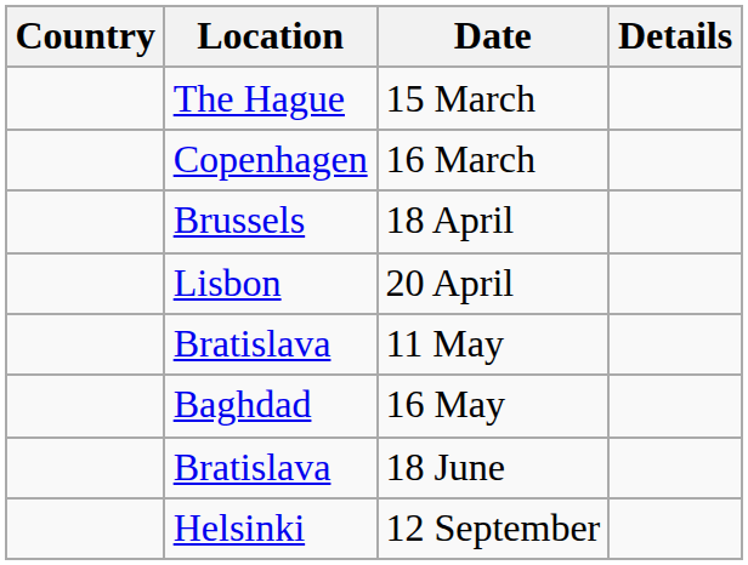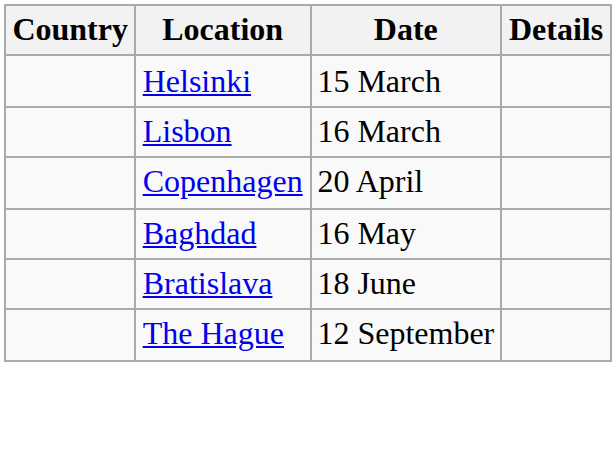15 March | Location: The Hague -> Helsinki
16 March | Location: Copenhagen -> Lisbon
- row: Brussels | 18 April
20 April | Location: Lisbon -> Copenhagen
- row: Bratislava | 11 May
12 September | Location: Helsinki -> The Hague
